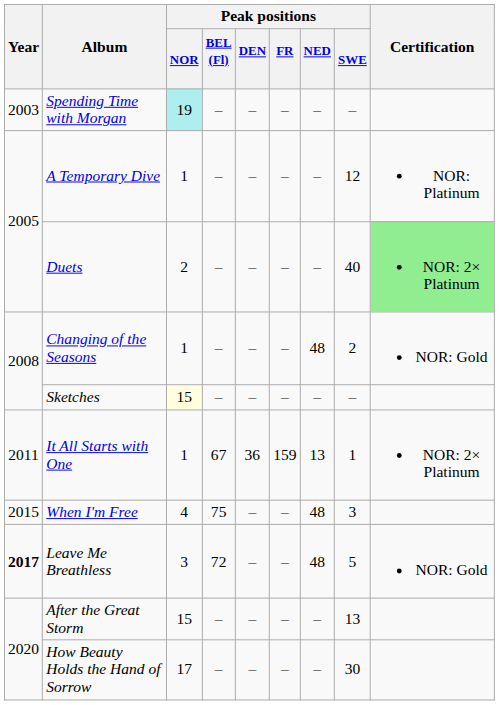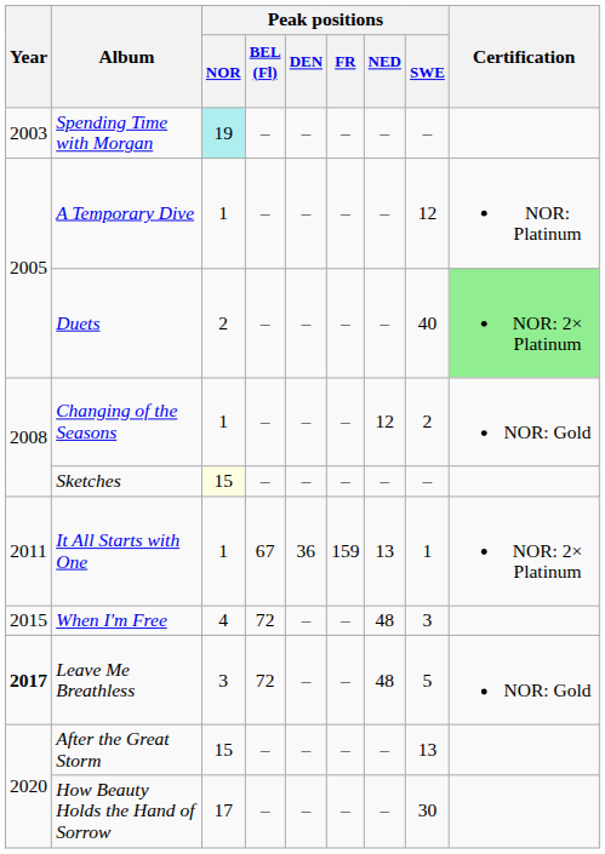Changing of the Seasons | Peak positions / NED: 48 -> 12
When I'm Free | Peak positions / BEL (Fl): 75 -> 72
